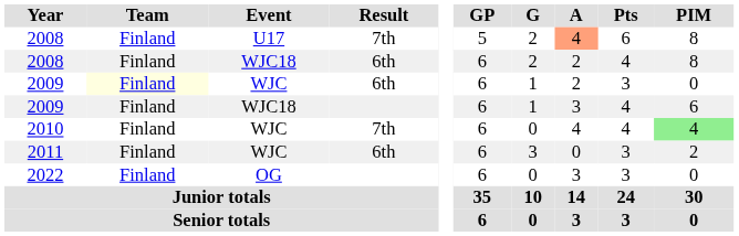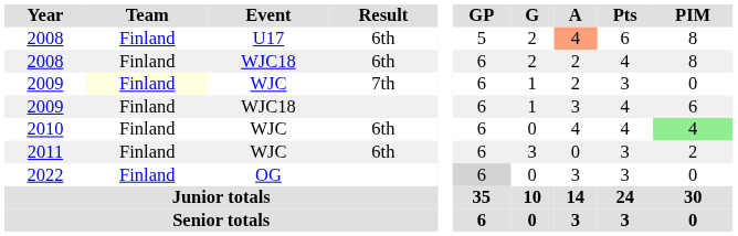2008 / U17 | Result: 7th -> 6th
2009 / WJC | Result: 6th -> 7th
2010 | Result: 7th -> 6th
2022 | GP: no background -> lightgrey background
